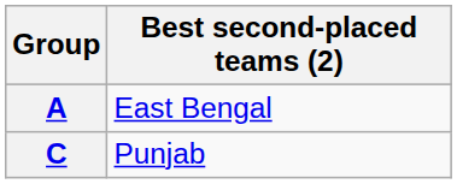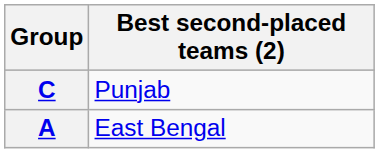rows swapped: C <-> A
